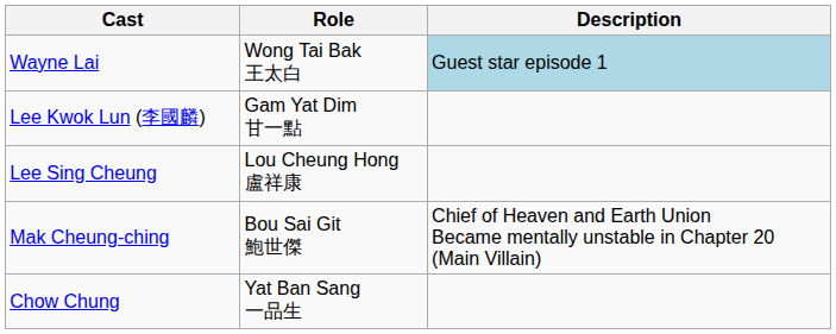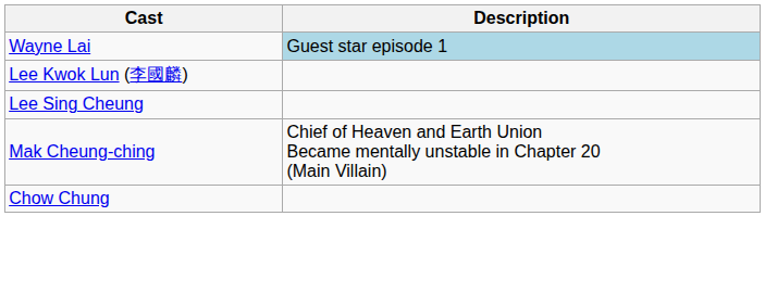- column: Role | Wong Tai Bak 王太白 | Gam Yat Dim 甘一點 | Lou Cheung Hong 盧祥康 | Bou Sai Git 鮑世傑 | Yat Ban Sang 一品生
